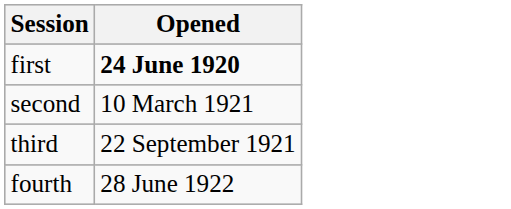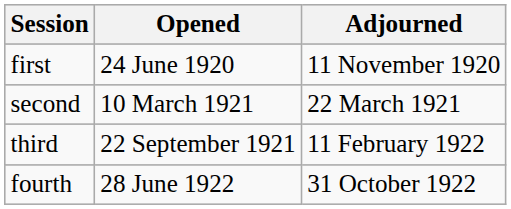+ column: Adjourned | 11 November 1920 | 22 March 1921 | 11 February 1922 | 31 October 1922
first | Opened: bold -> normal
